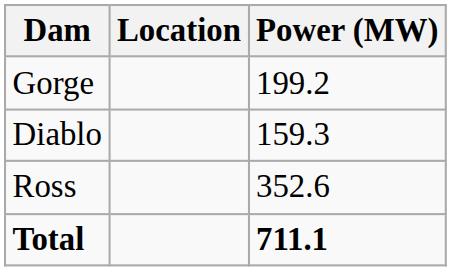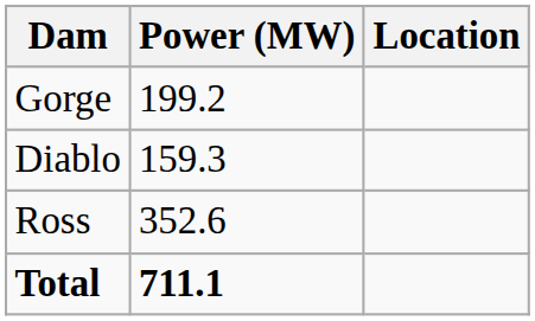columns swapped: Power (MW) <-> Location
